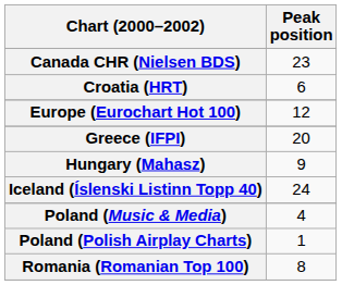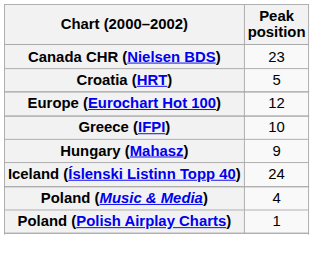Croatia (HRT) | Peak position: 6 -> 5
Greece (IFPI) | Peak position: 20 -> 10
- row: Romania (Romanian Top 100) | 8
